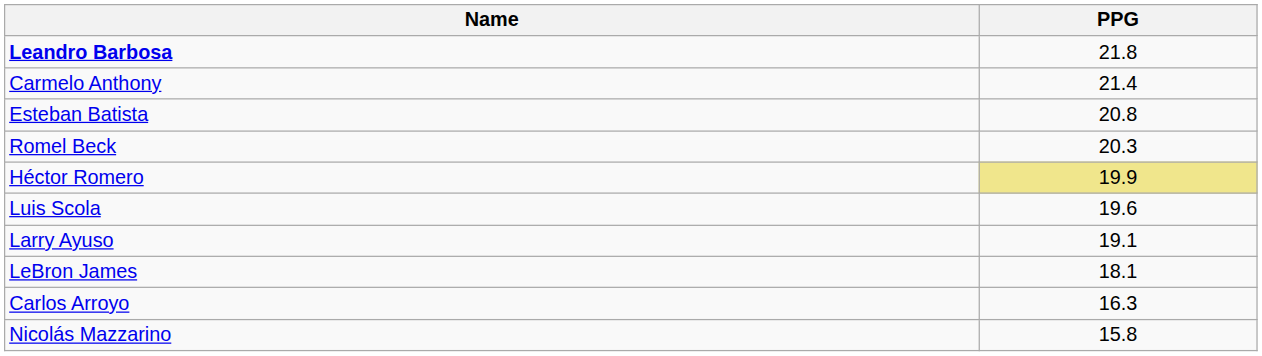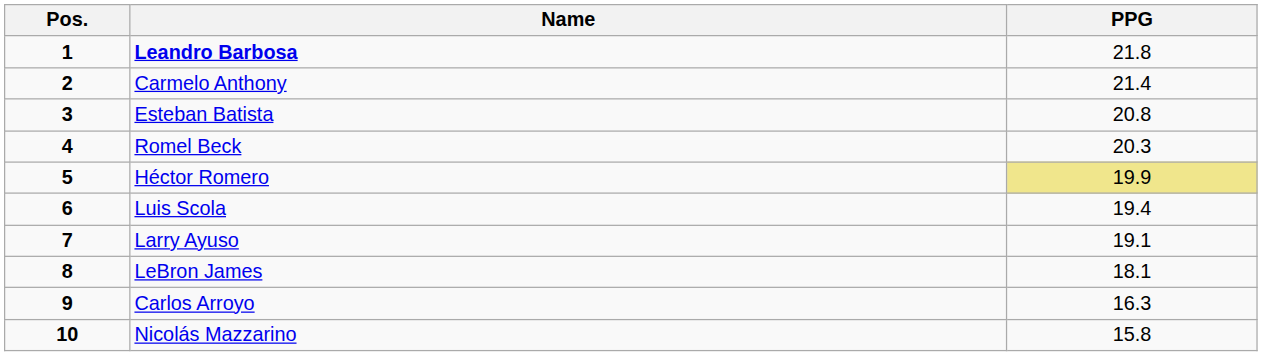+ column: Pos. | 1 | 2 | 3 | 4 | 5 | 6 | 7 | 8 | 9 | 10
Luis Scola | PPG: 19.6 -> 19.4
